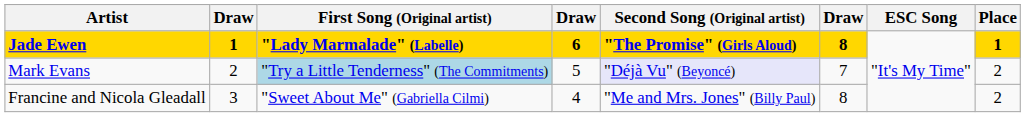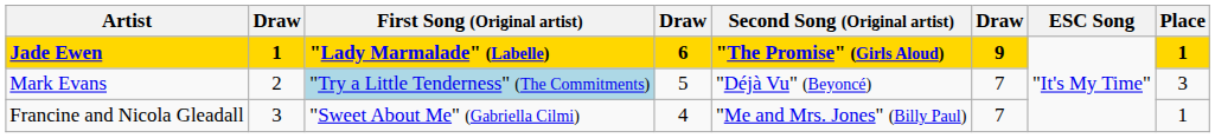Jade Ewen | column 6: 8 -> 9
Mark Evans | Second Song (Original artist): lavender background -> no background
Mark Evans | Place: 2 -> 3
Francine and Nicola Gleadall | column 6: 8 -> 7
Francine and Nicola Gleadall | Place: 2 -> 1
